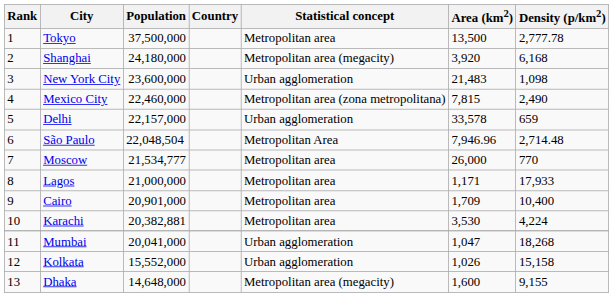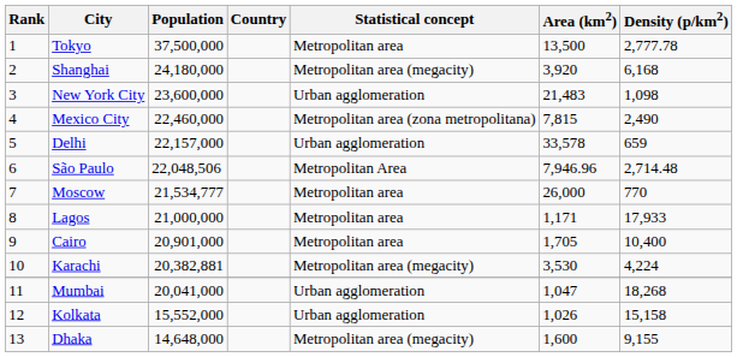São Paulo | Population: 22,048,504 -> 22,048,506
Cairo | Area (km2): 1,709 -> 1,705
Karachi | Statistical concept: Metropolitan area -> Metropolitan area (megacity)
